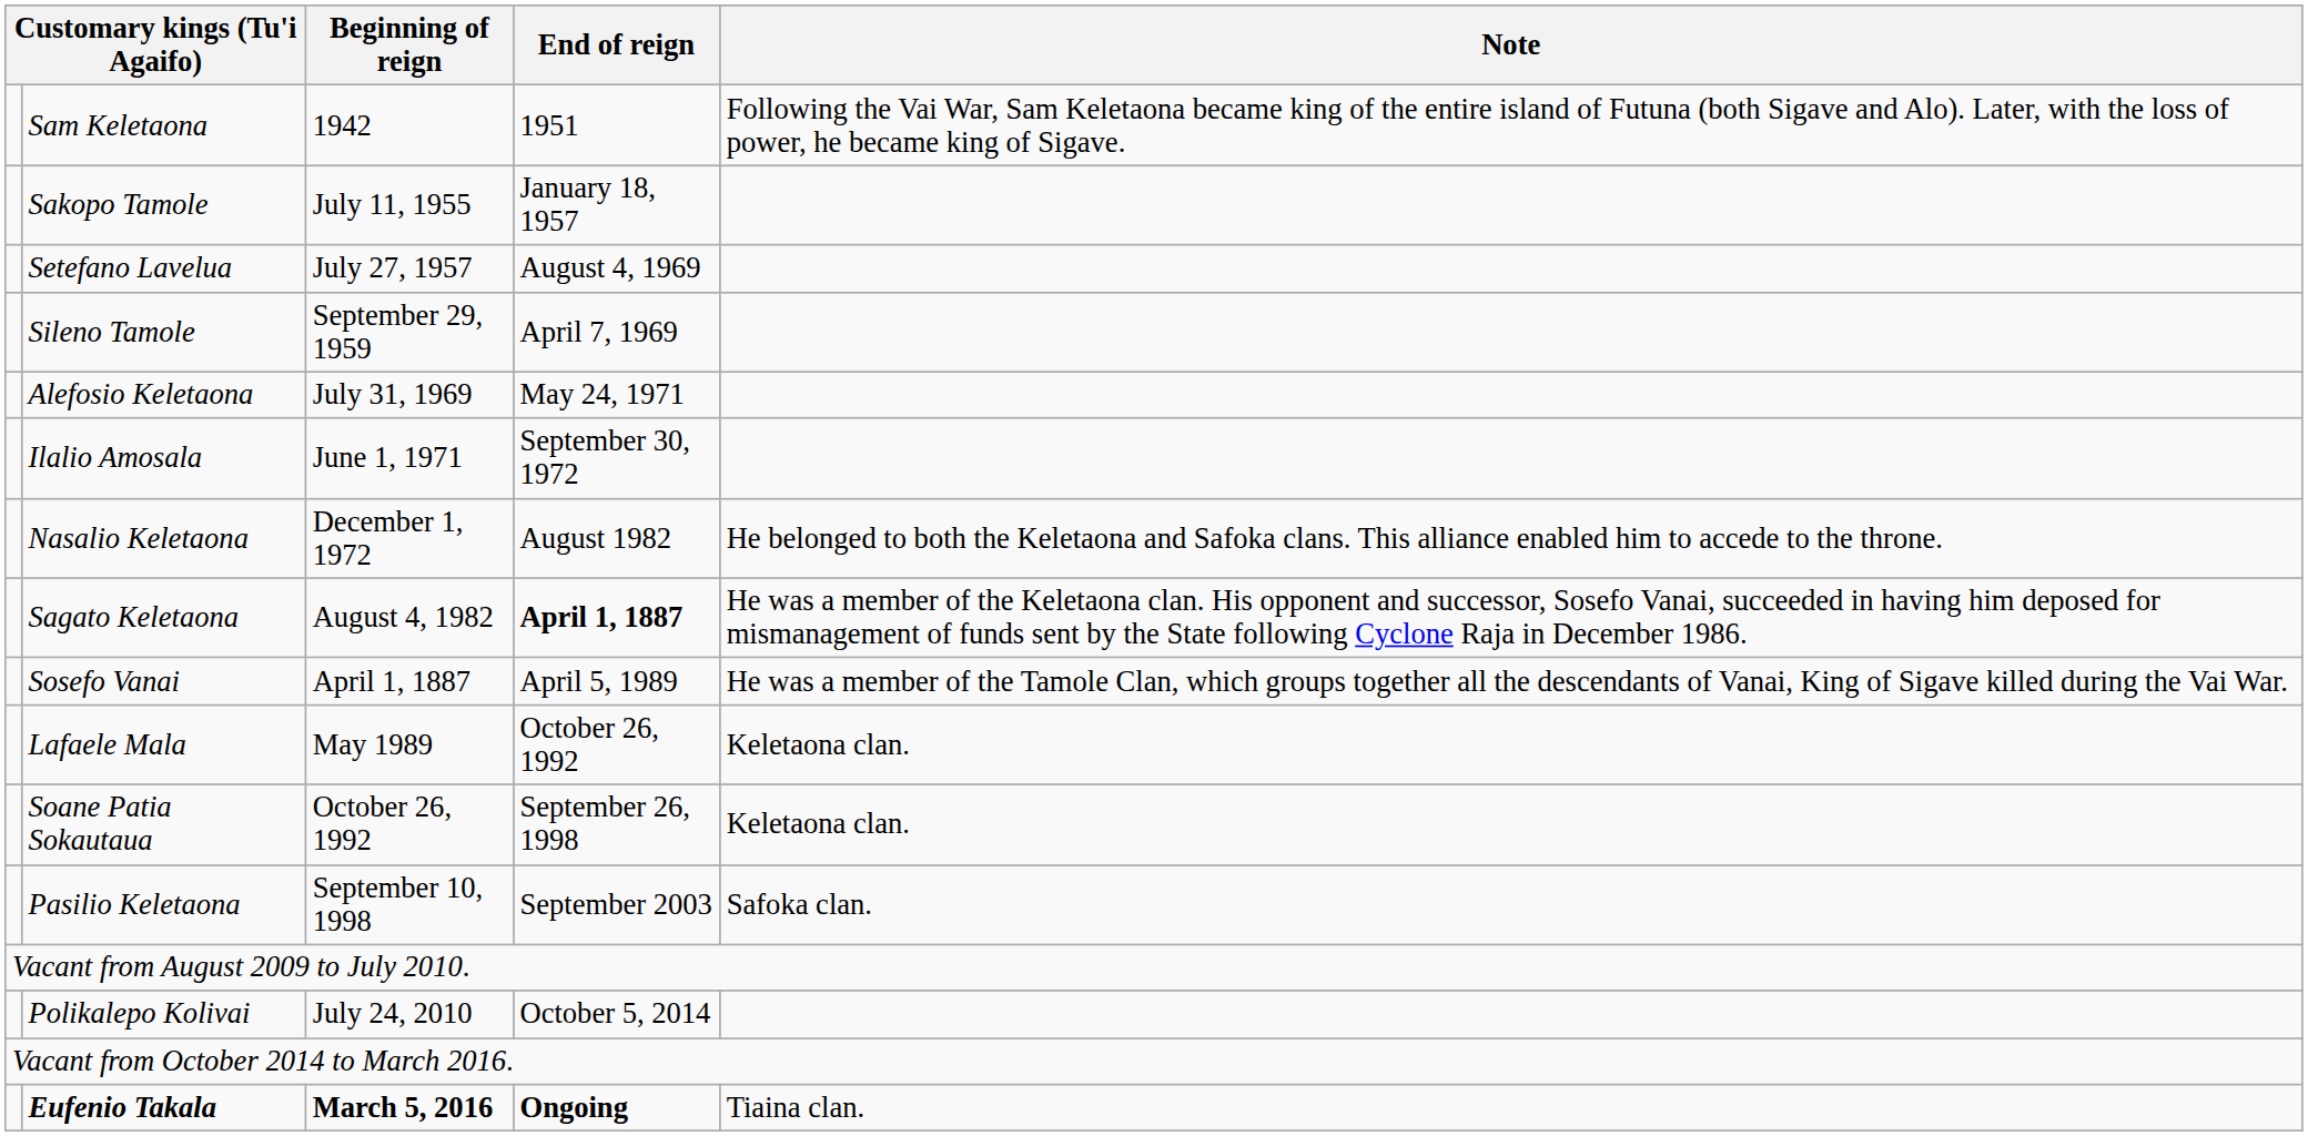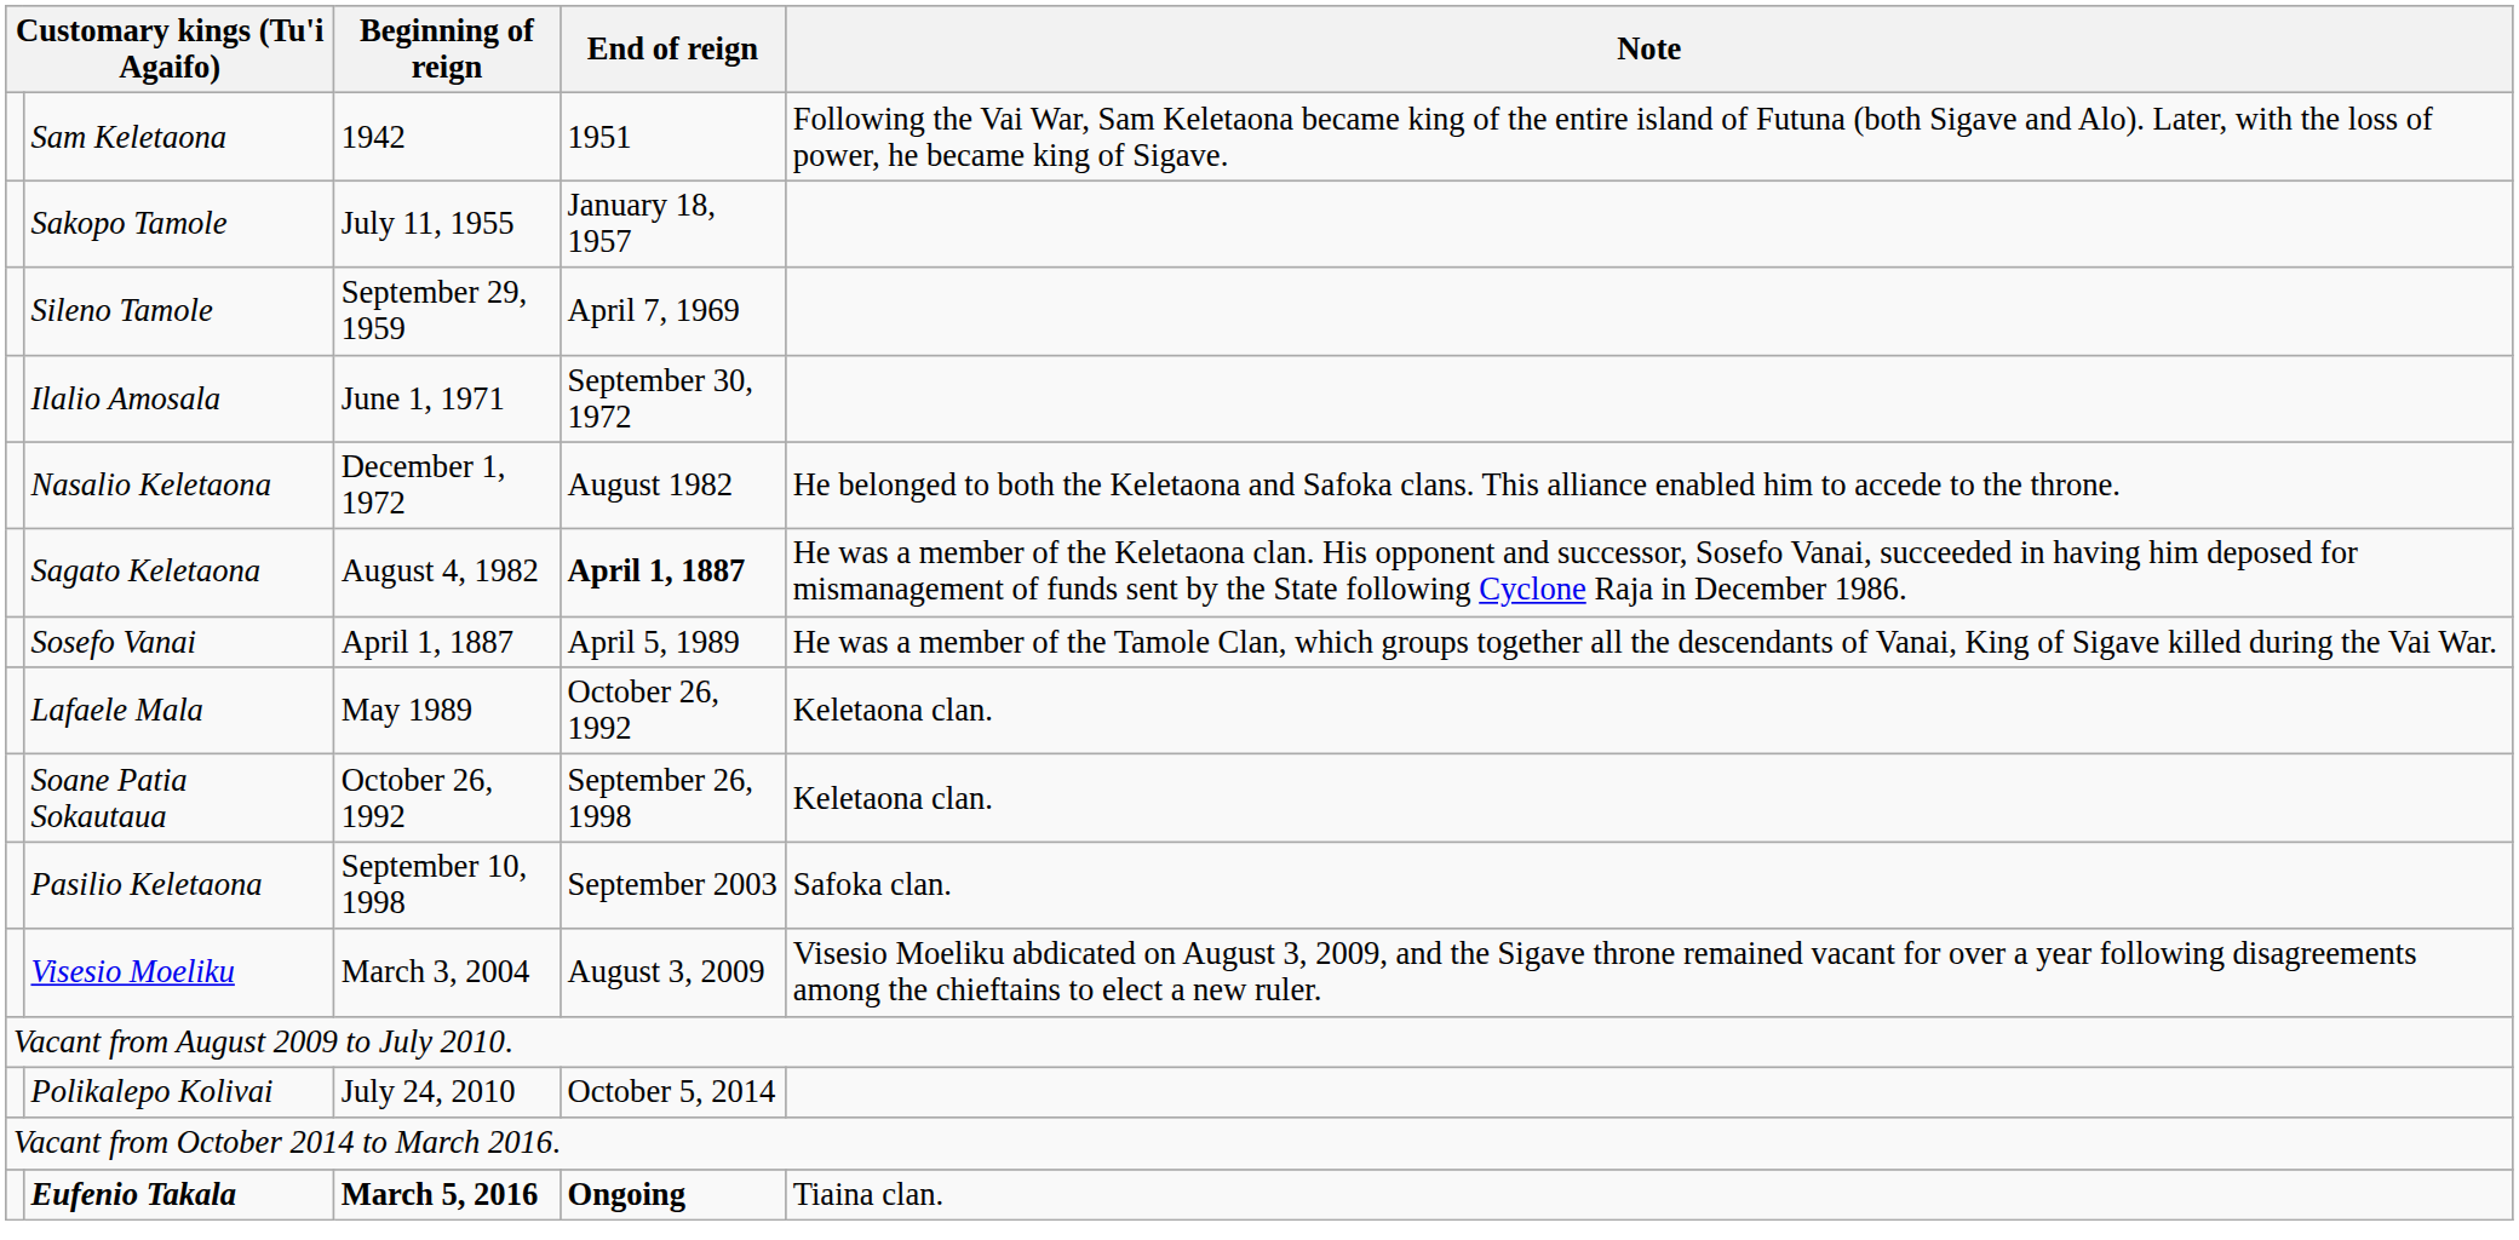- row: Setefano Lavelua | July 27, 1957 | August 4, 1969
- row: Alefosio Keletaona | July 31, 1969 | May 24, 1971
+ row: Visesio Moeliku | March 3, 2004 | August 3, 2009 | Visesio Moeliku abdicated on August 3, 2009, and the Sigave throne remained vacant for over a year following disagreements among the chieftains to elect a new ruler.
